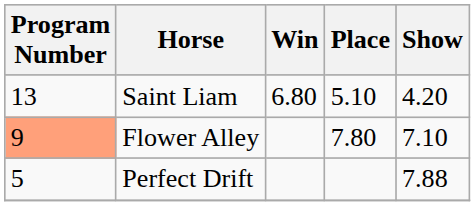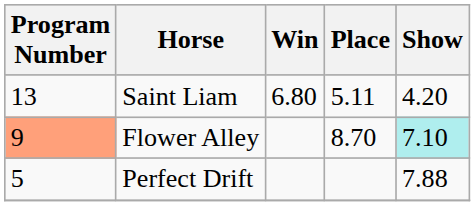Saint Liam | Place: 5.10 -> 5.11
Flower Alley | Place: 7.80 -> 8.70
Flower Alley | Show: no background -> paleturquoise background
